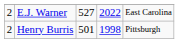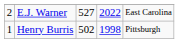Henry Burris | column 1: 2 -> 1
Henry Burris | column 3: 501 -> 502
